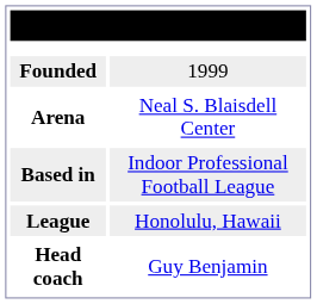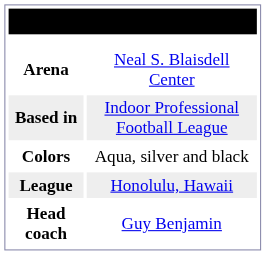- row: Founded | 1999
+ row: Colors | Aqua, silver and black
